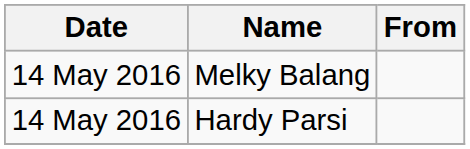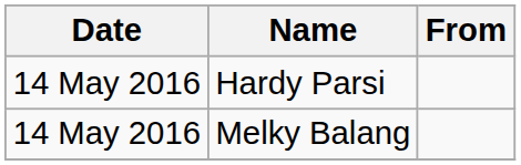rows swapped: Hardy Parsi <-> Melky Balang
